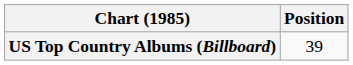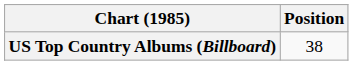US Top Country Albums (Billboard) | Position: 39 -> 38
